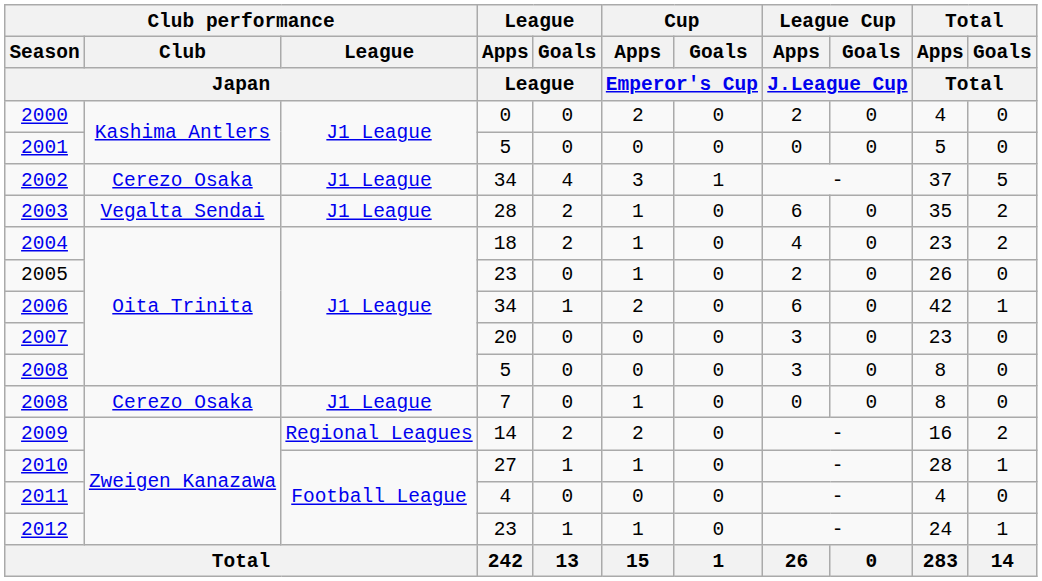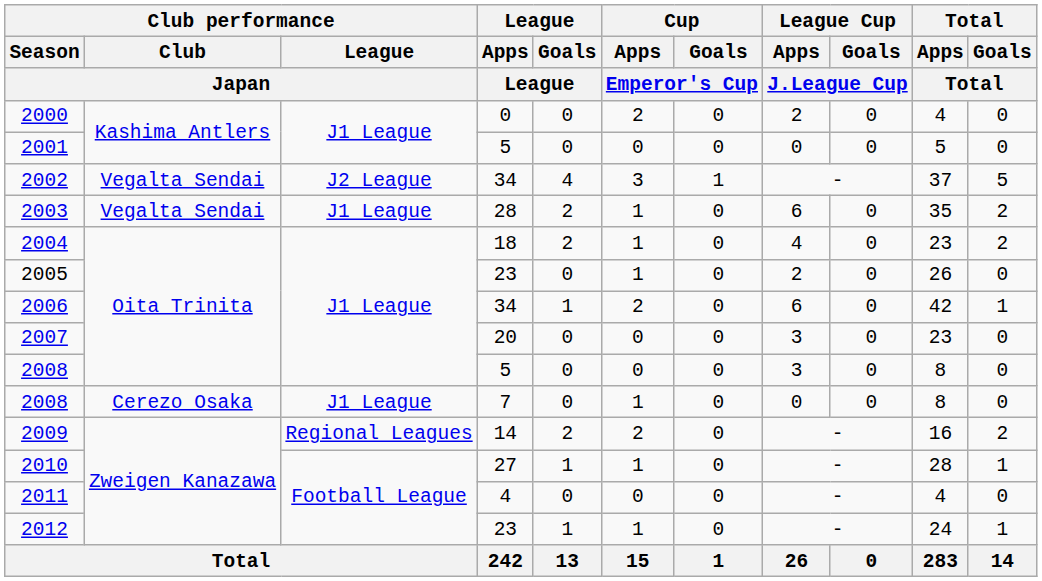2002 | Club performance / Club / Japan: Cerezo Osaka -> Vegalta Sendai
2002 | Club performance / League / Japan: J1 League -> J2 League
